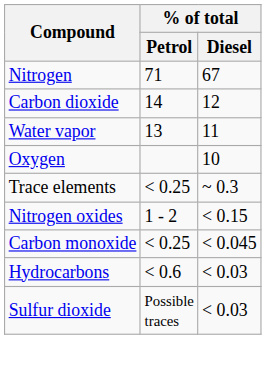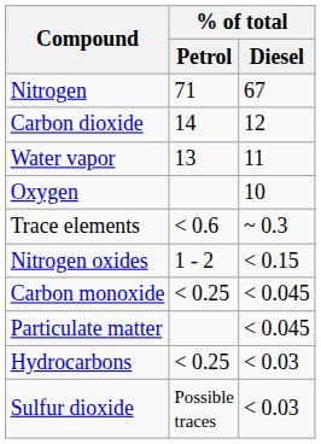Trace elements | % of total / Petrol: < 0.25 -> < 0.6
+ row: Particulate matter | < 0.045
Hydrocarbons | % of total / Petrol: < 0.6 -> < 0.25
